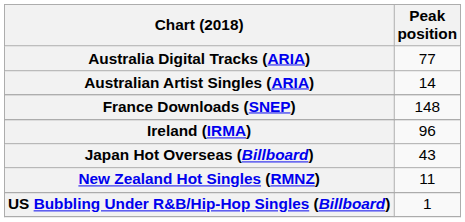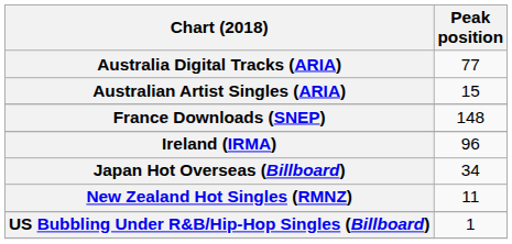Australian Artist Singles (ARIA) | Peak position: 14 -> 15
Japan Hot Overseas (Billboard) | Peak position: 43 -> 34
